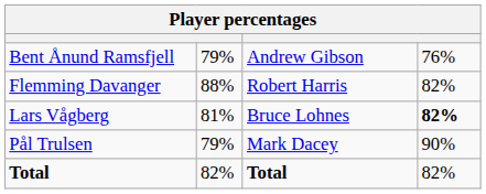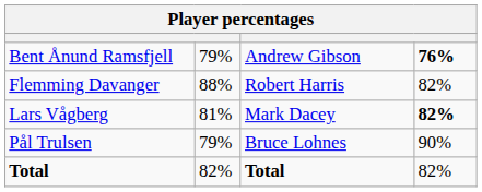Bent Ånund Ramsfjell | column 4: normal -> bold
Lars Vågberg | column 3: Bruce Lohnes -> Mark Dacey
Pål Trulsen | column 3: Mark Dacey -> Bruce Lohnes
